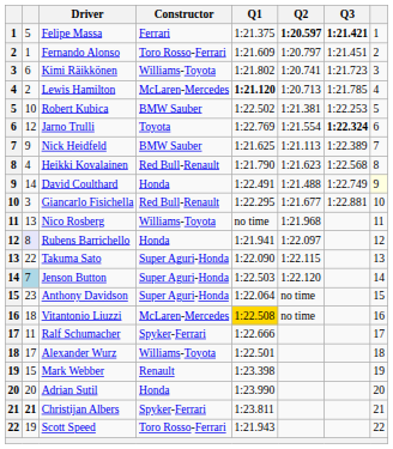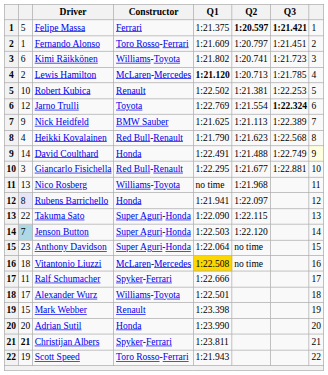Robert Kubica | Constructor: BMW Sauber -> Renault
